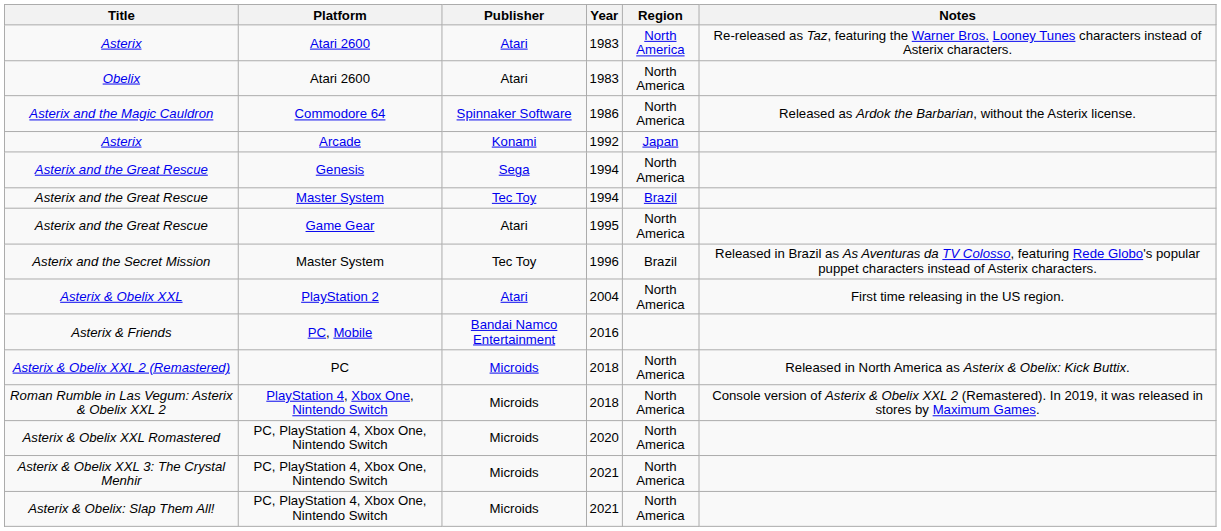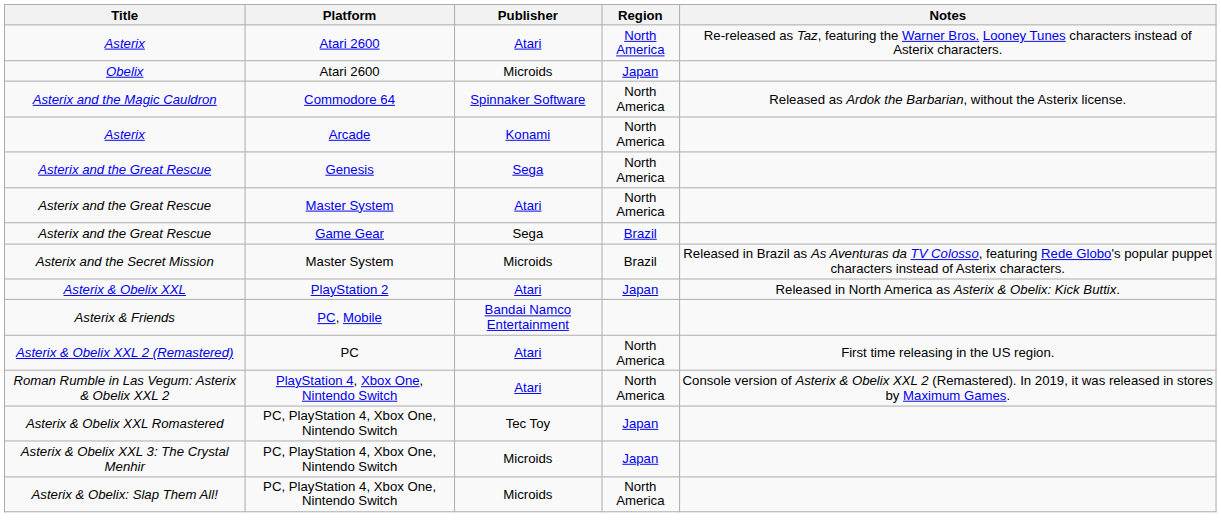- column: Year | 1983 | 1983 | 1986 | 1992 | 1994 | 1994 | 1995 | 1996 | 2004 | 2016 | 2018 | 2018 | 2020 | 2021 | 2021
Obelix | Publisher: Atari -> Microids
Obelix | Region: North America -> Japan
Asterix / Arcade | Region: Japan -> North America
Asterix and the Great Rescue / Master System | Publisher: Tec Toy -> Atari
Asterix and the Great Rescue / Master System | Region: Brazil -> North America
Asterix and the Great Rescue / Game Gear | Publisher: Atari -> Sega
Asterix and the Great Rescue / Game Gear | Region: North America -> Brazil
Asterix and the Secret Mission | Publisher: Tec Toy -> Microids
Asterix & Obelix XXL | Region: North America -> Japan
Asterix & Obelix XXL | Notes: First time releasing in the US region. -> Released in North America as Asterix & Obelix: Kick Buttix.
Asterix & Obelix XXL 2 (Remastered) | Publisher: Microids -> Atari
Asterix & Obelix XXL 2 (Remastered) | Notes: Released in North America as Asterix & Obelix: Kick Buttix. -> First time releasing in the US region.
Roman Rumble in Las Vegum: Asterix & Obelix XXL 2 | Publisher: Microids -> Atari
Asterix & Obelix XXL Romastered | Publisher: Microids -> Tec Toy
Asterix & Obelix XXL Romastered | Region: North America -> Japan
Asterix & Obelix XXL 3: The Crystal Menhir | Region: North America -> Japan
